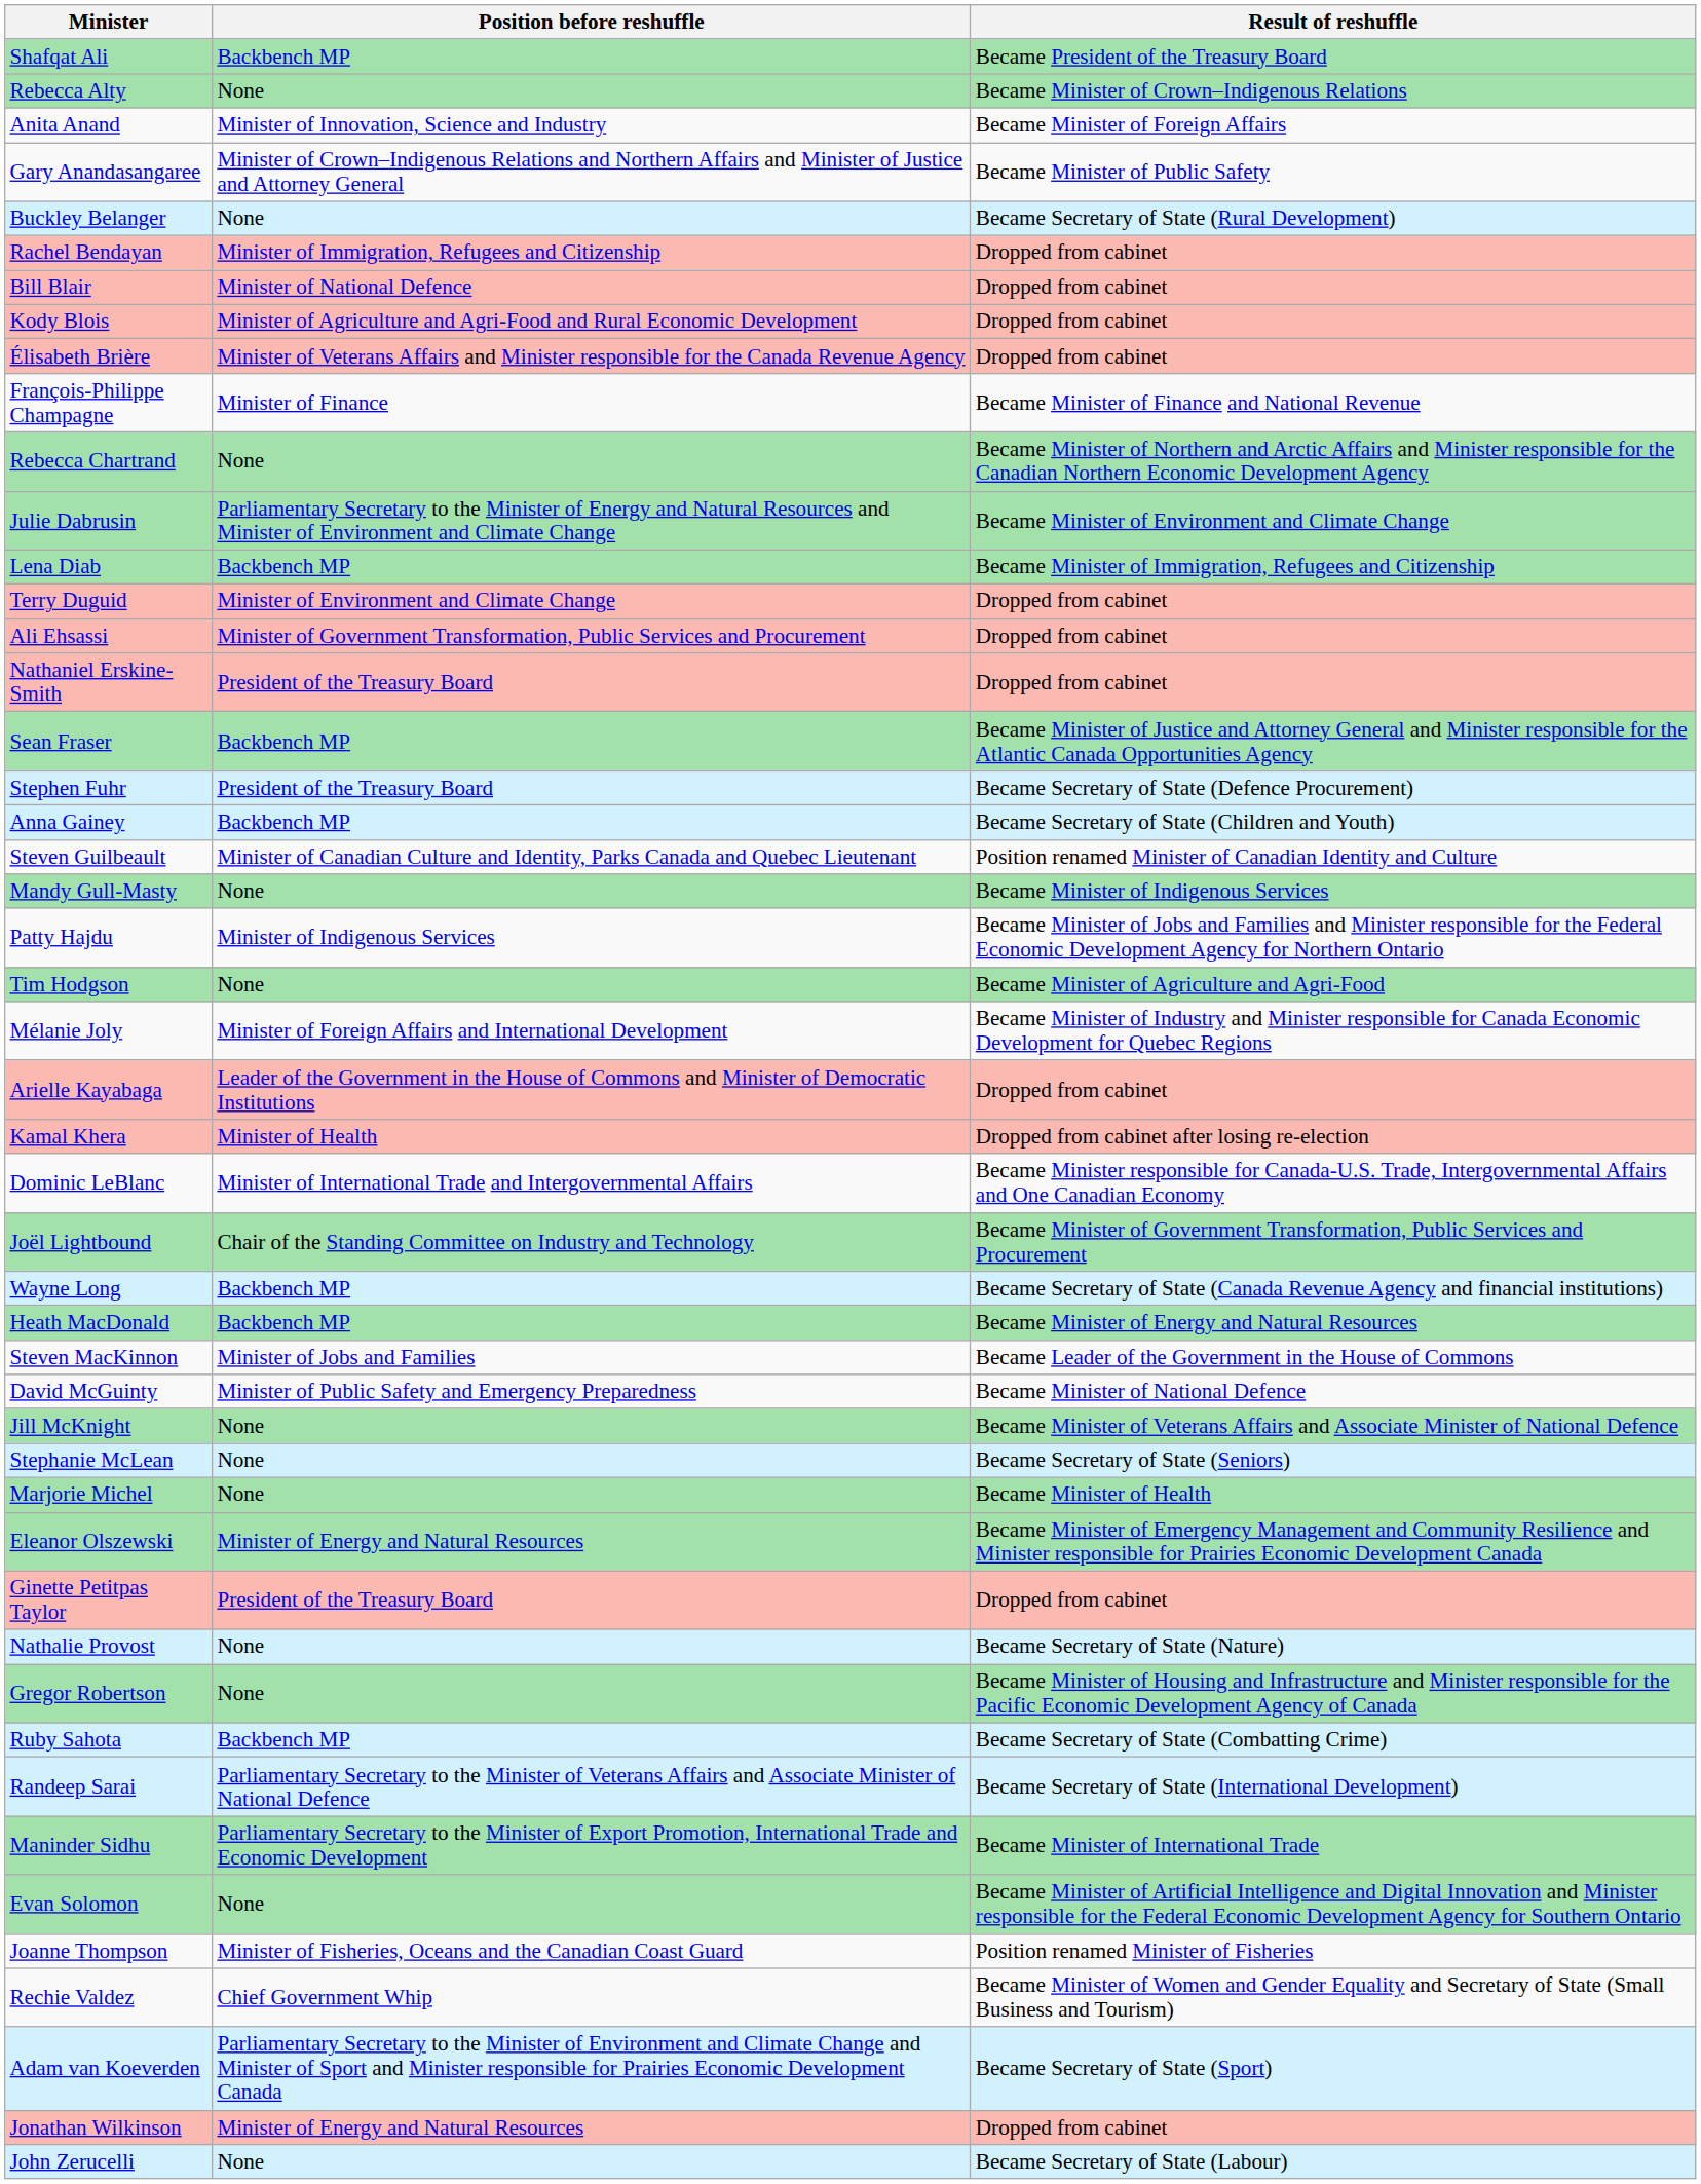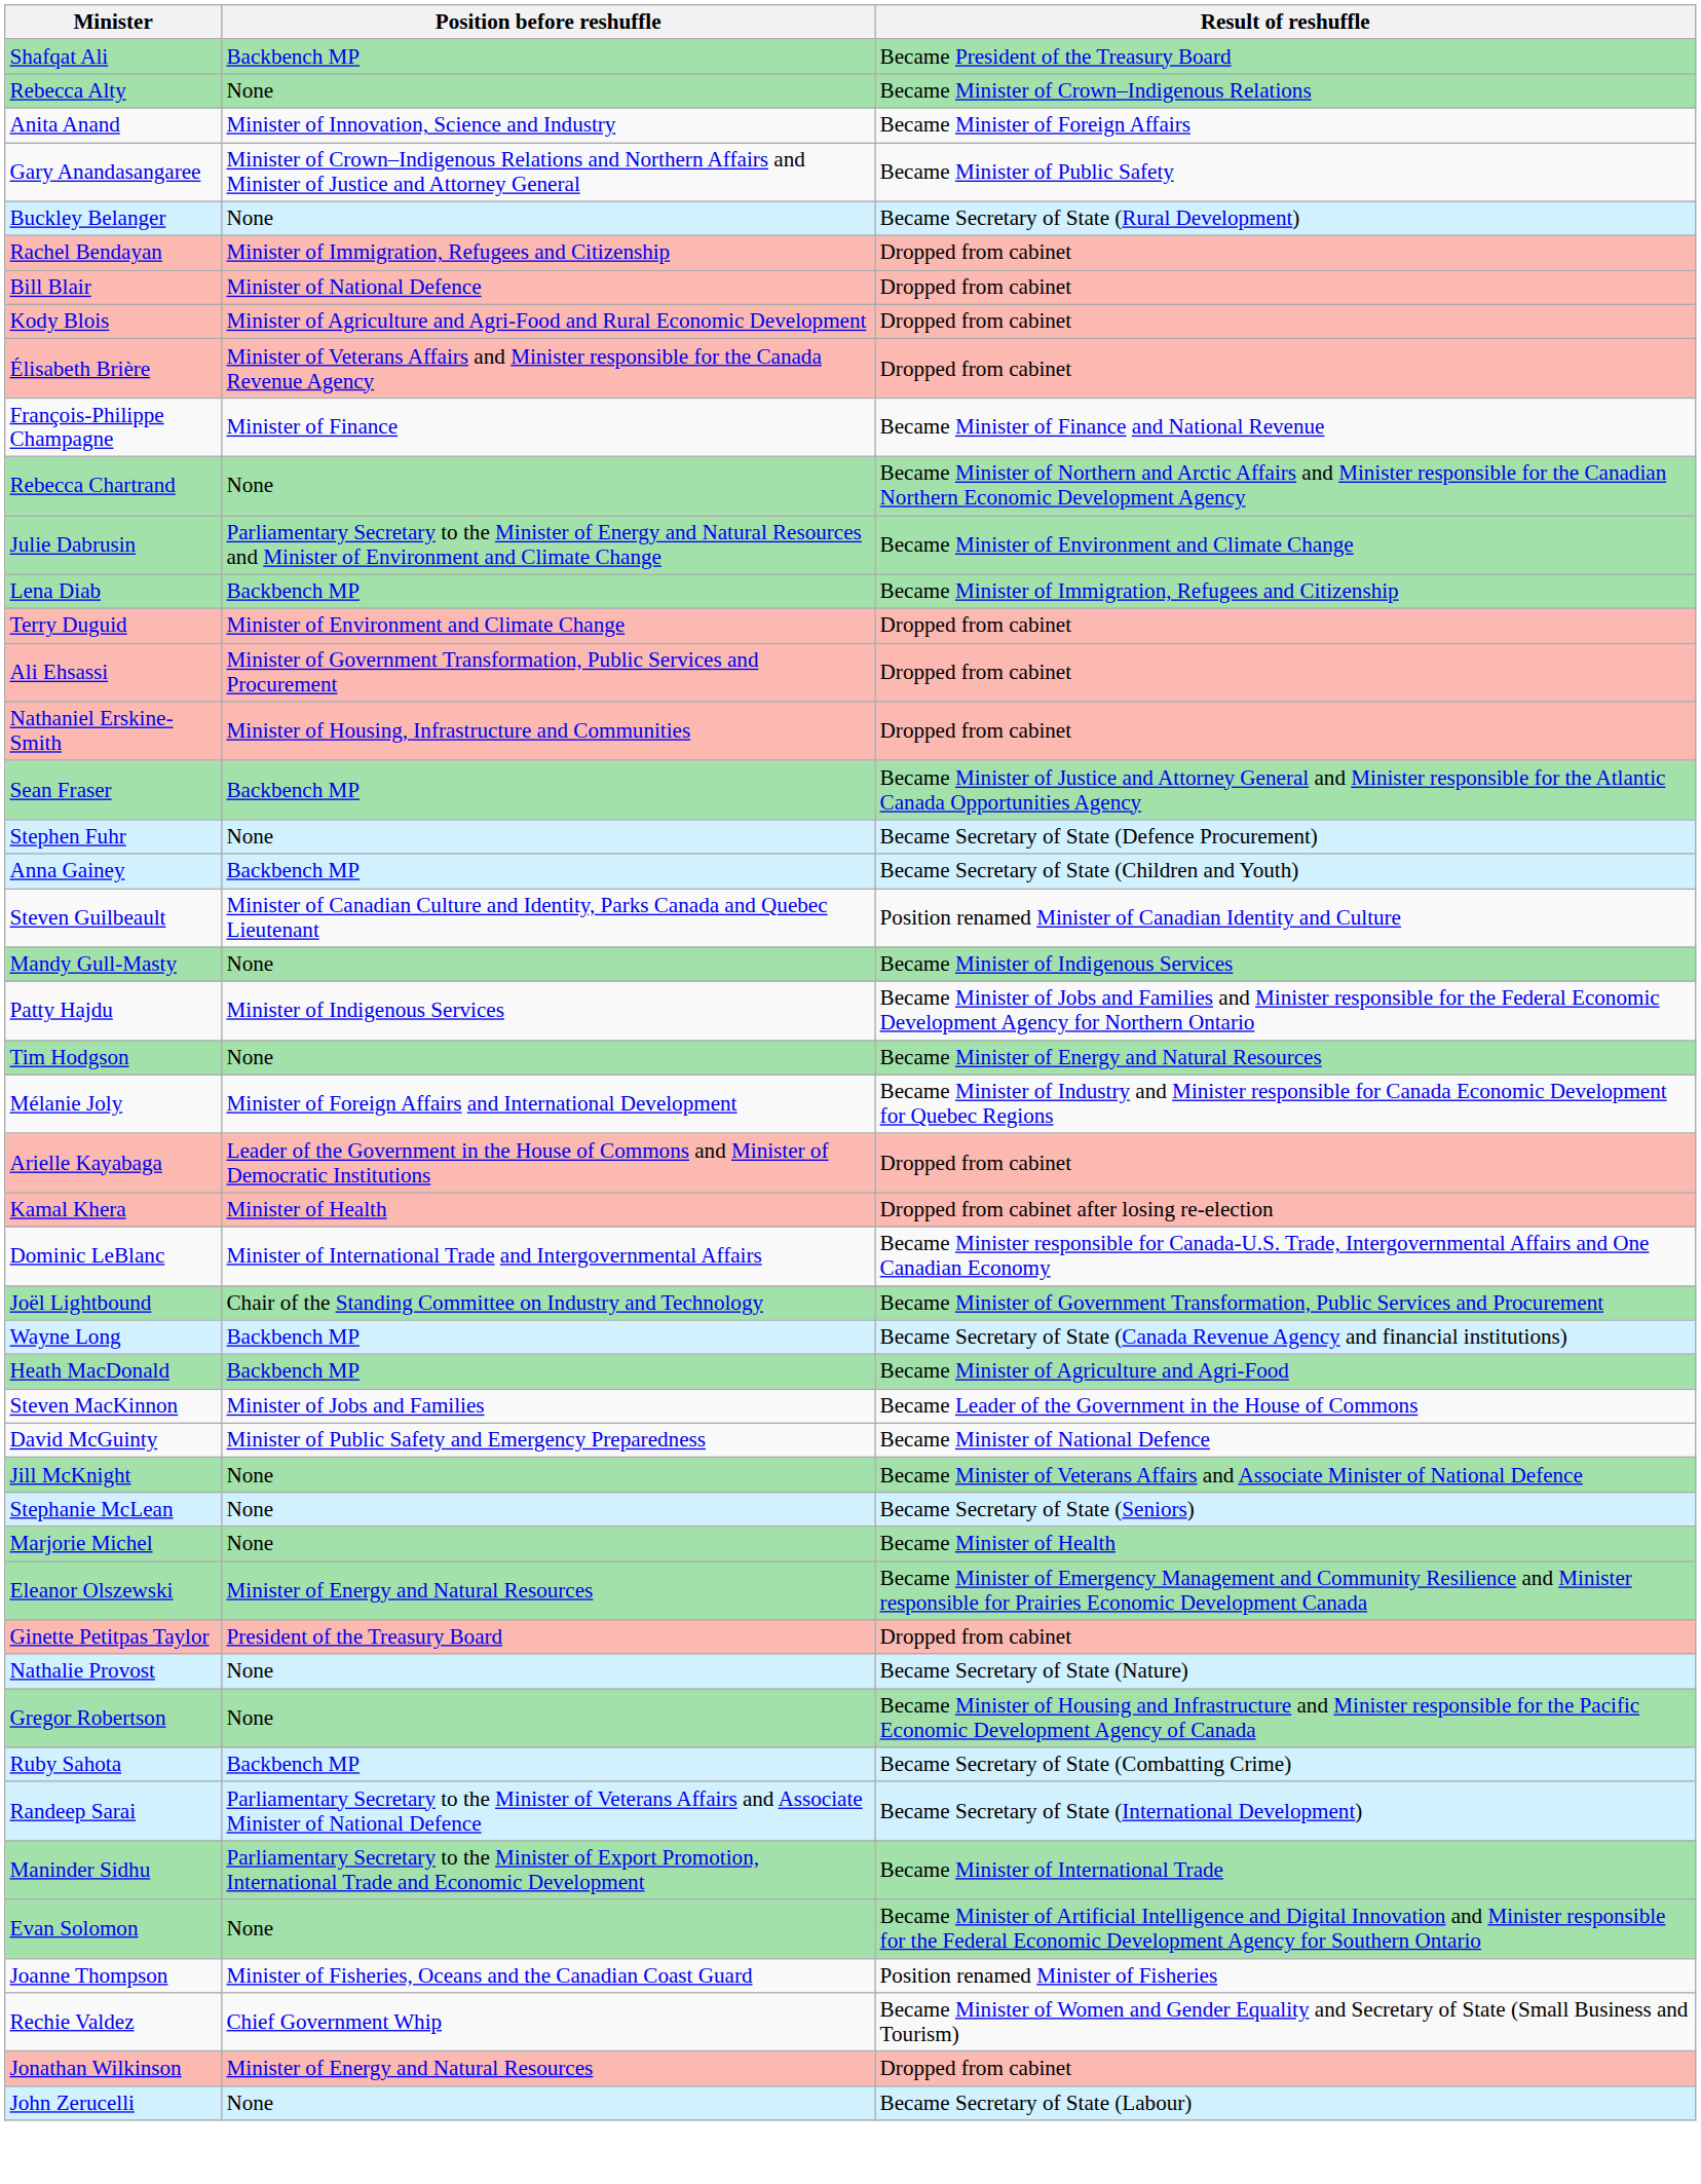Nathaniel Erskine-Smith | Position before reshuffle: President of the Treasury Board -> Minister of Housing, Infrastructure and Communities
Stephen Fuhr | Position before reshuffle: President of the Treasury Board -> None
Tim Hodgson | Result of reshuffle: Became Minister of Agriculture and Agri-Food -> Became Minister of Energy and Natural Resources
Heath MacDonald | Result of reshuffle: Became Minister of Energy and Natural Resources -> Became Minister of Agriculture and Agri-Food
- row: Adam van Koeverden | Parliamentary Secretary to the Minister of Environment and Climate Change and Minister of Sport and Minister responsible for Prairies Economic Development Canada | Became Secretary of State (Sport)
